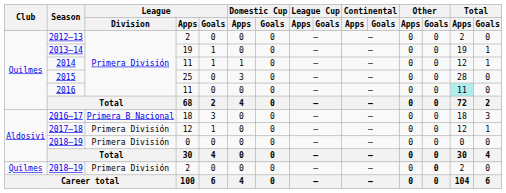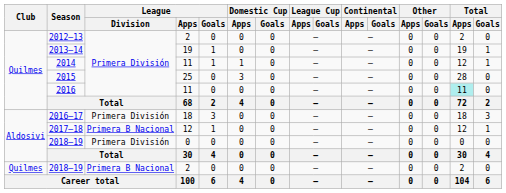2016–17 | League / Division: Primera B Nacional -> Primera División
2017–18 | League / Division: Primera División -> Primera B Nacional
2018–19 / 2 | League / Division: Primera División -> Primera B Nacional
2018–19 / 2 | Other / Goals: bold -> normal
